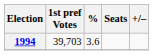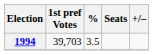1994 | %: 3.6 -> 3.5
